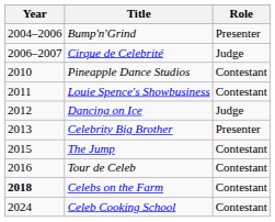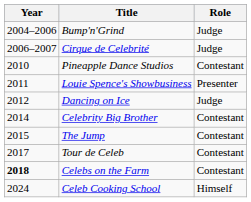Bump'n'Grind | Role: Presenter -> Judge
Louie Spence's Showbusiness | Role: Contestant -> Presenter
Celebrity Big Brother | Year: 2013 -> 2014
Celebrity Big Brother | Role: Presenter -> Contestant
Tour de Celeb | Year: 2016 -> 2017
Celeb Cooking School | Role: Contestant -> Himself
